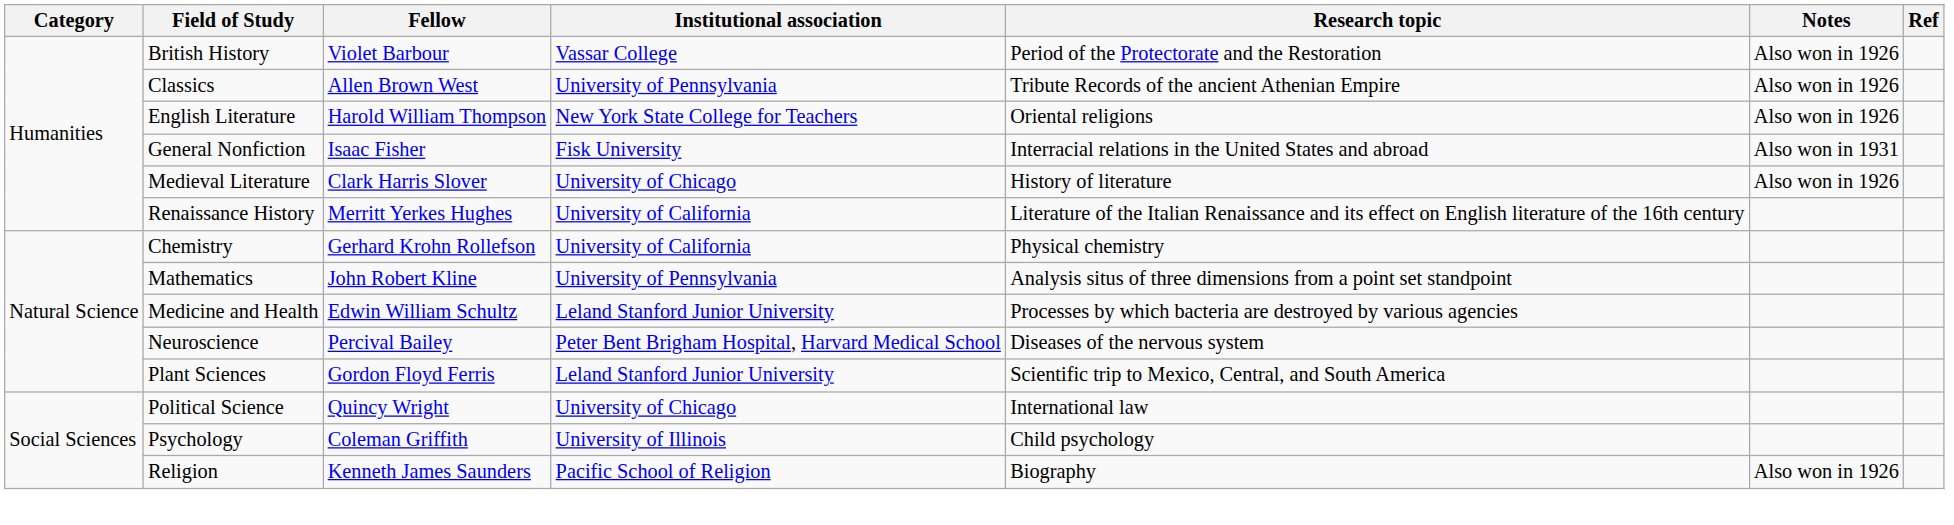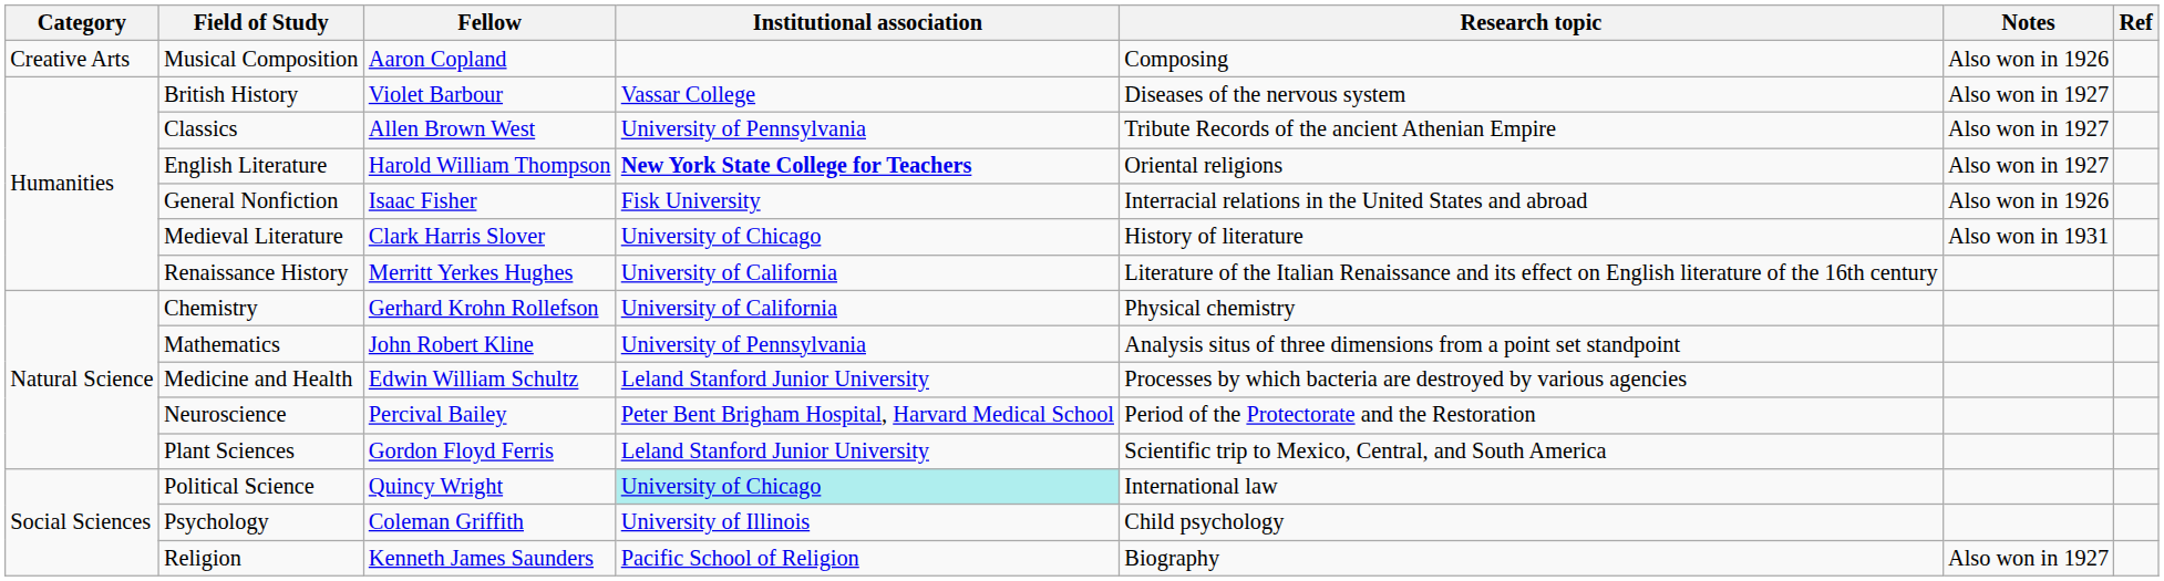+ row: Creative Arts | Musical Composition | Aaron Copland | Composing | Also won in 1926
British History | Research topic: Period of the Protectorate and the Restoration -> Diseases of the nervous system
British History | Notes: Also won in 1926 -> Also won in 1927
Classics | Notes: Also won in 1926 -> Also won in 1927
English Literature | Institutional association: normal -> bold
English Literature | Notes: Also won in 1926 -> Also won in 1927
General Nonfiction | Notes: Also won in 1931 -> Also won in 1926
Medieval Literature | Notes: Also won in 1926 -> Also won in 1931
Neuroscience | Research topic: Diseases of the nervous system -> Period of the Protectorate and the Restoration
Political Science | Institutional association: no background -> paleturquoise background
Religion | Notes: Also won in 1926 -> Also won in 1927
